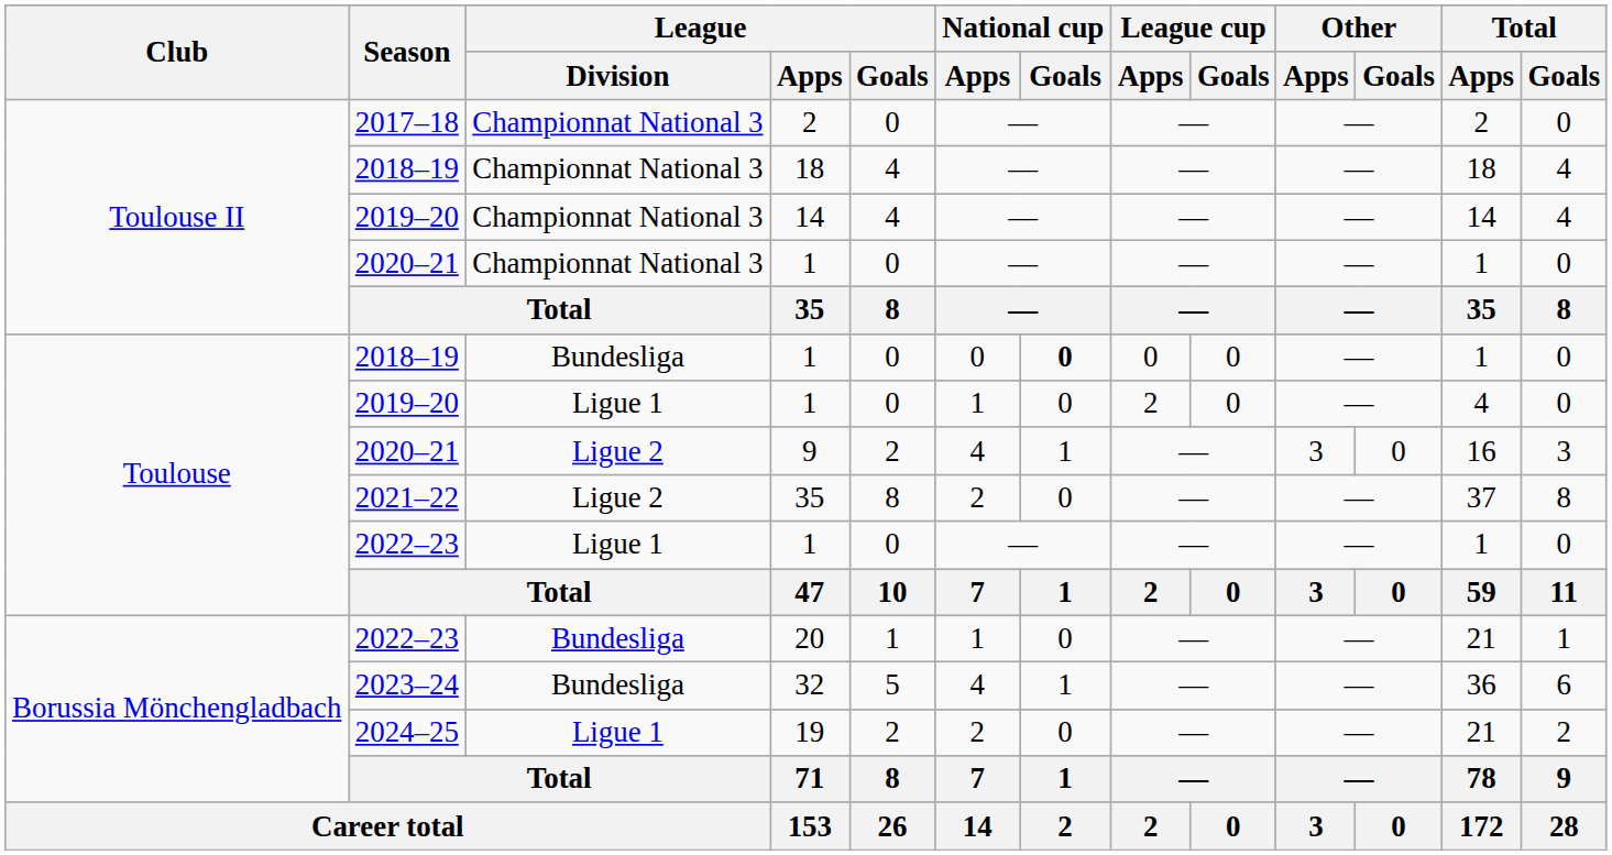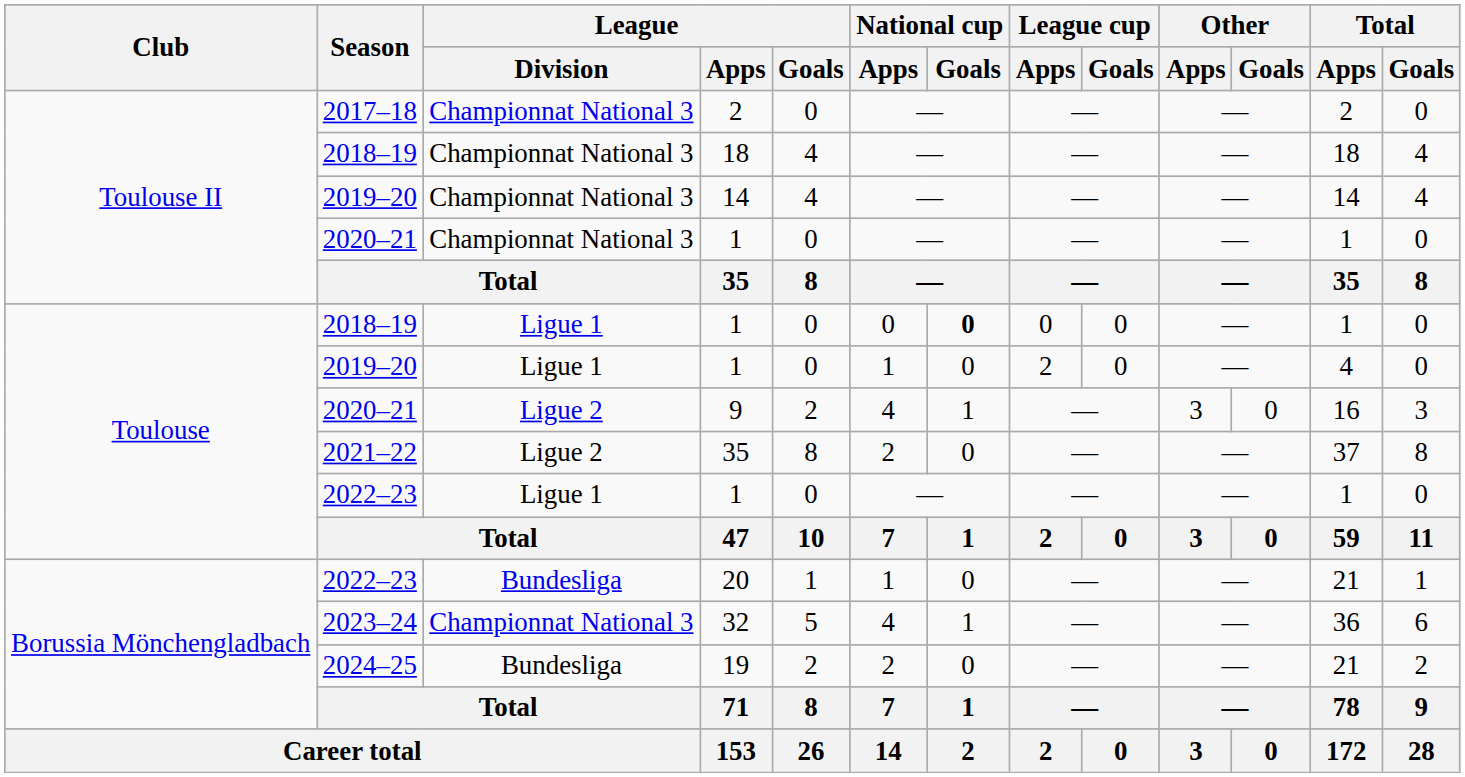2018–19 / 1 | League / Division: Bundesliga -> Ligue 1
32 | League / Division: Bundesliga -> Championnat National 3
19 | League / Division: Ligue 1 -> Bundesliga
